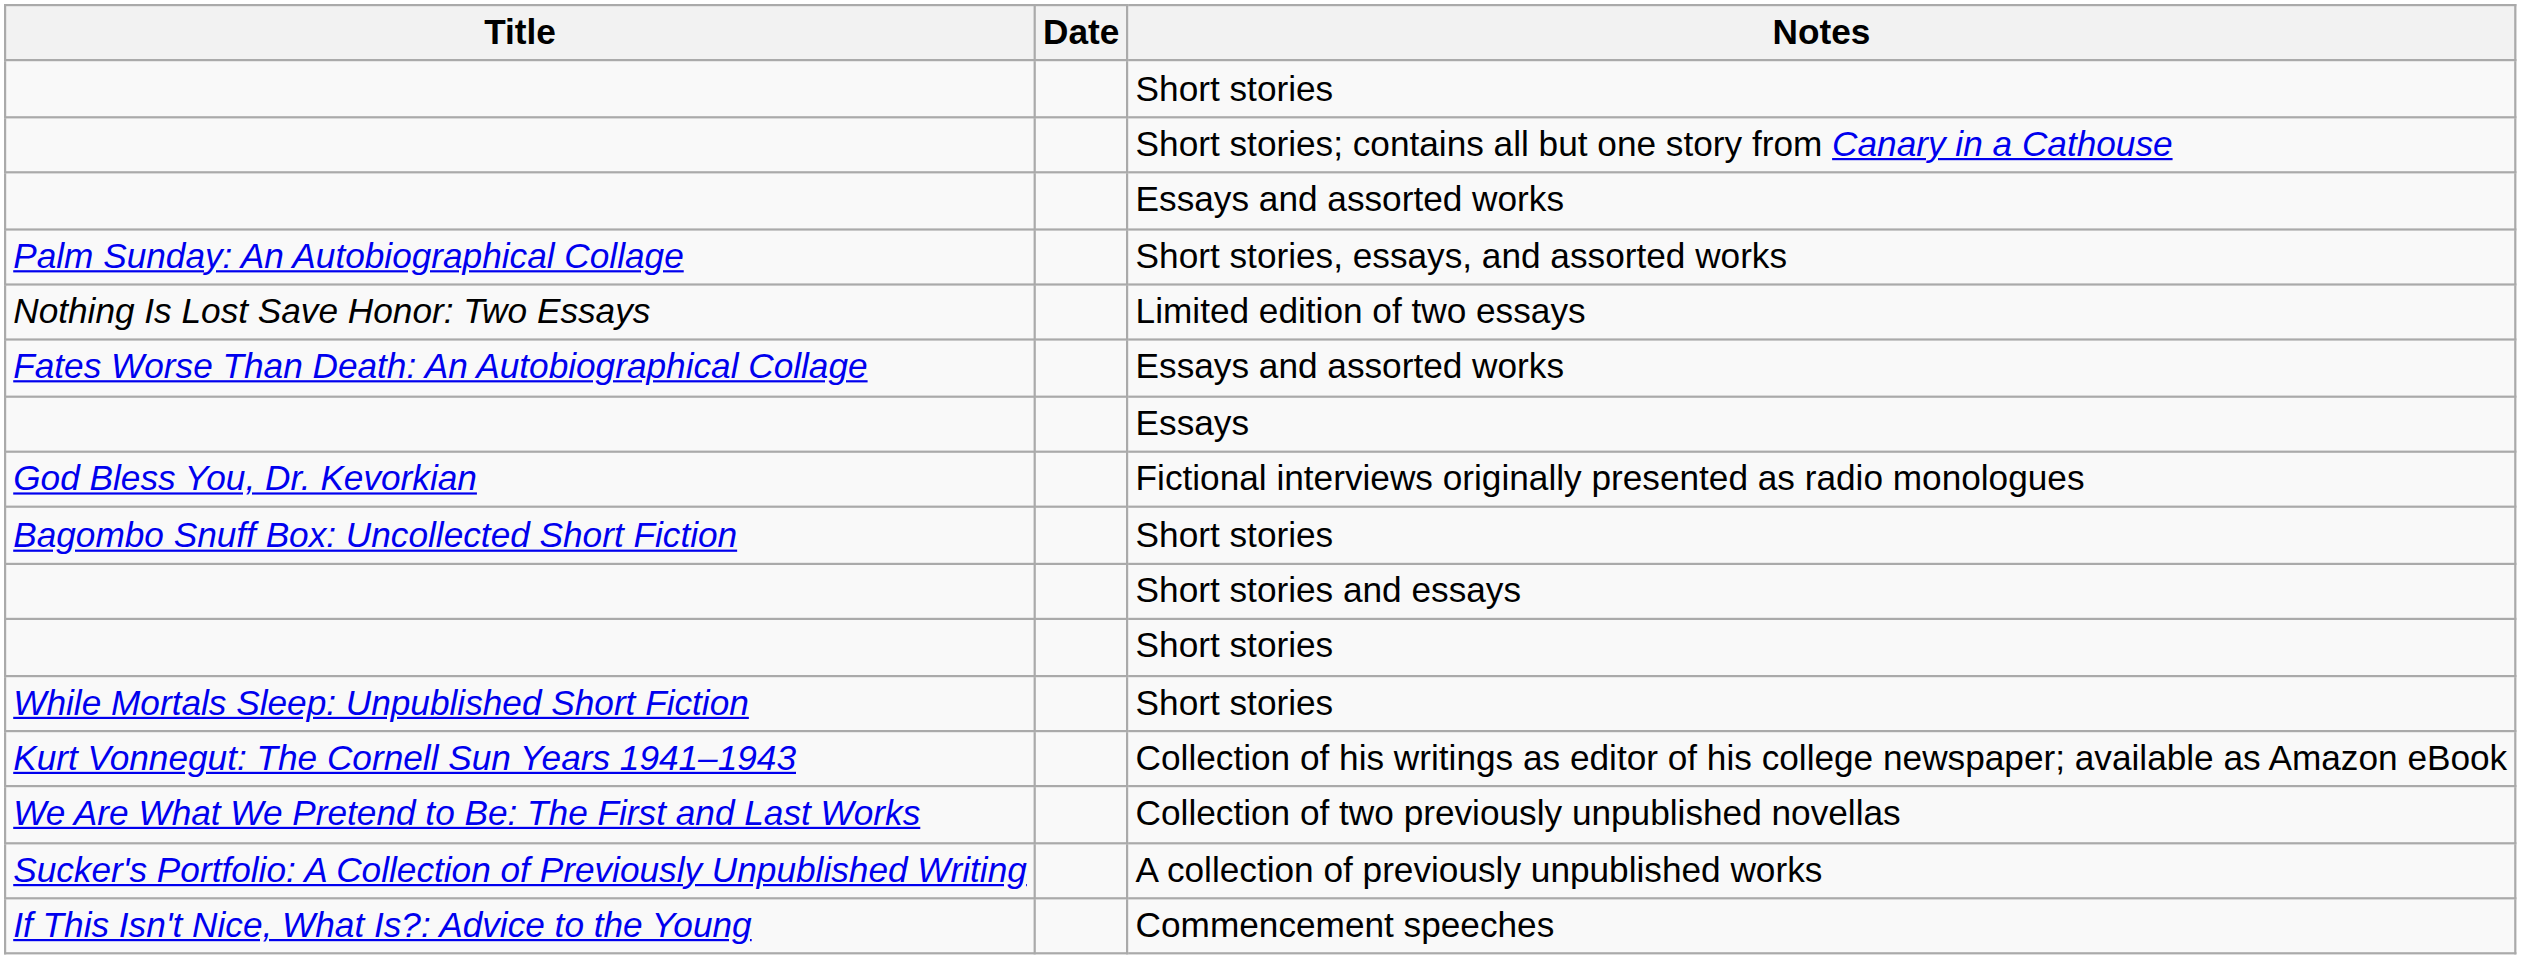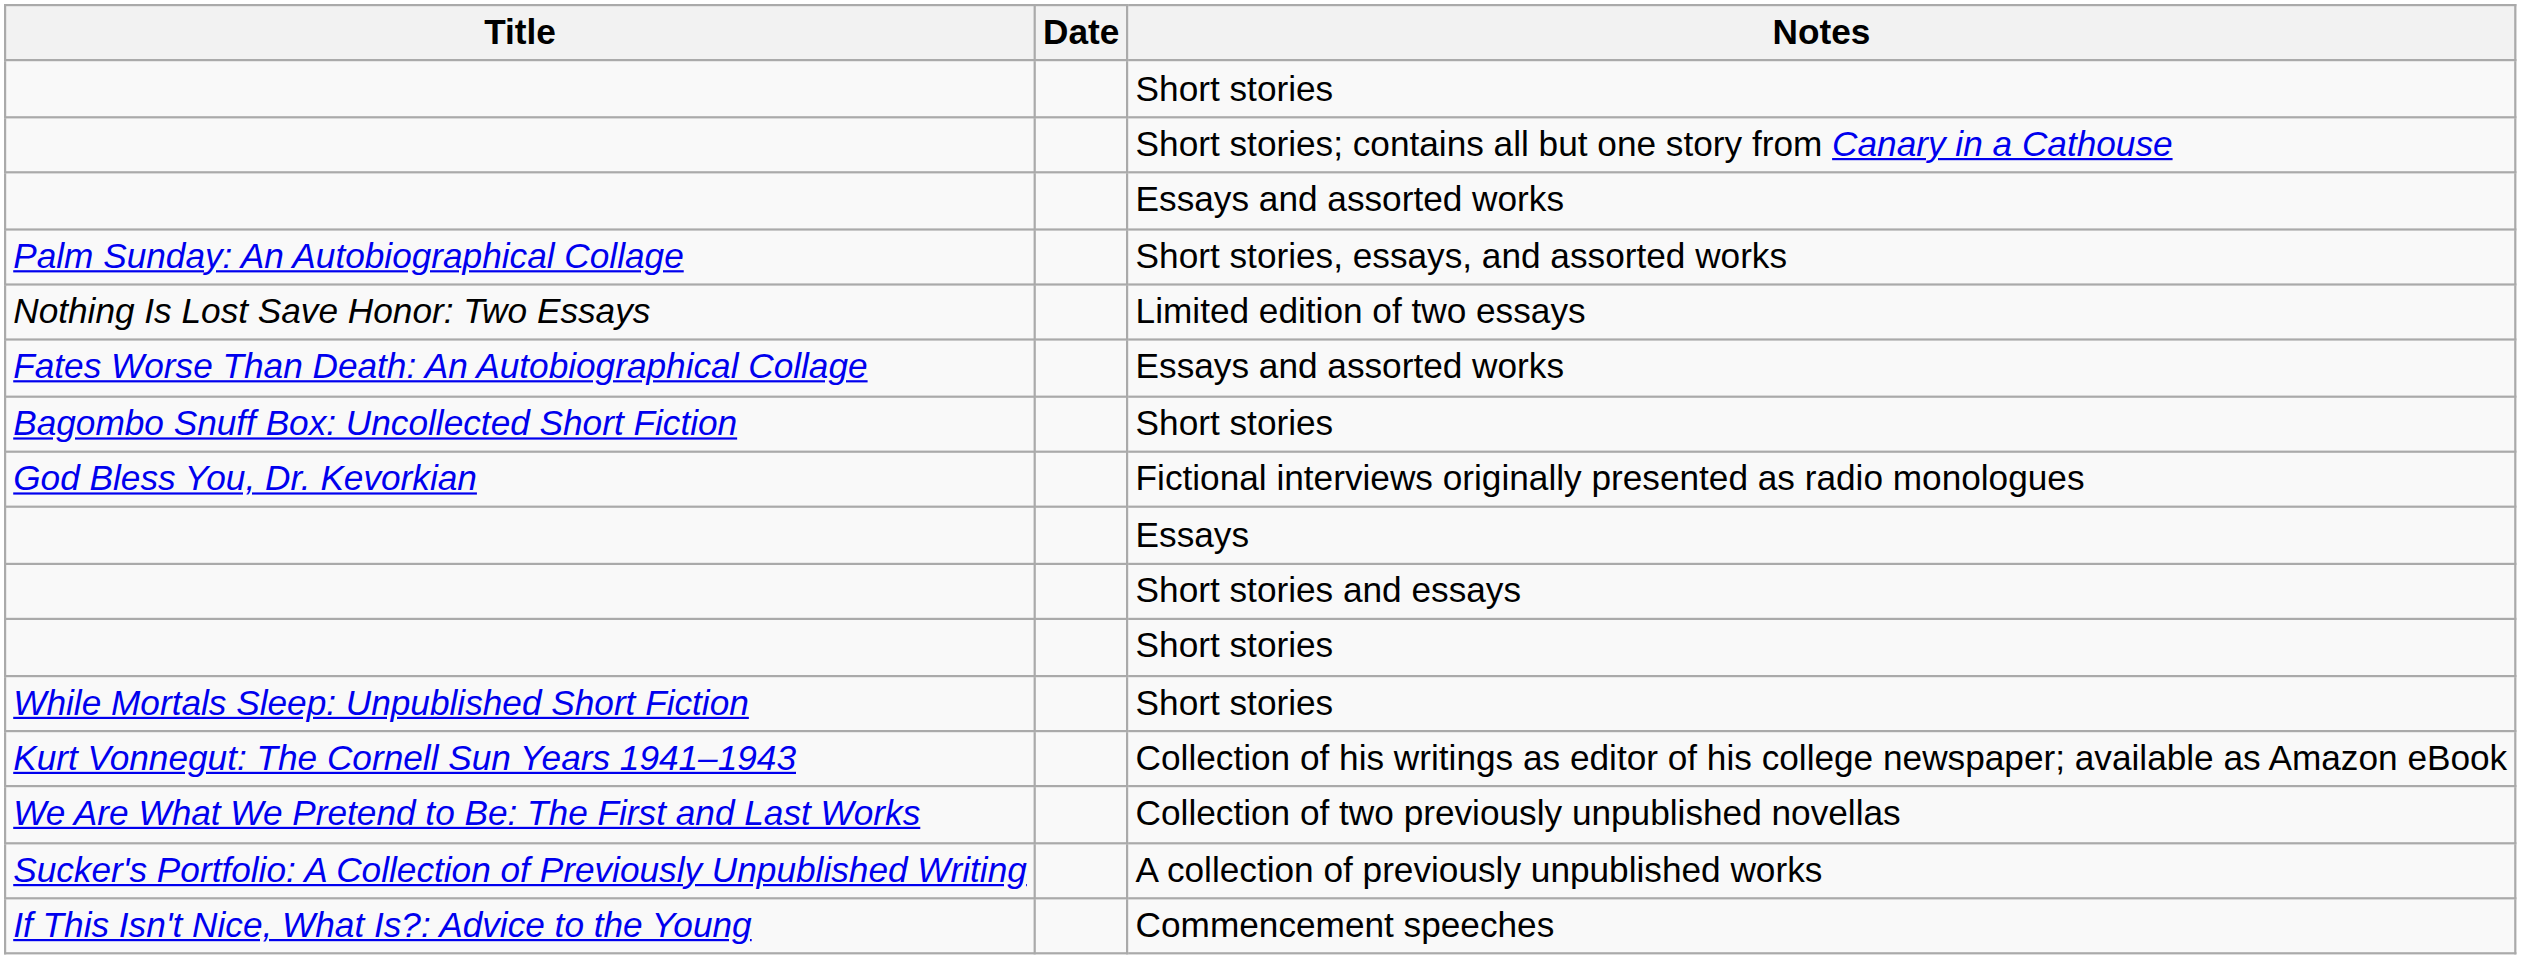rows swapped: Bagombo Snuff Box: Uncollected Short Fiction / Short stories <-> Essays
